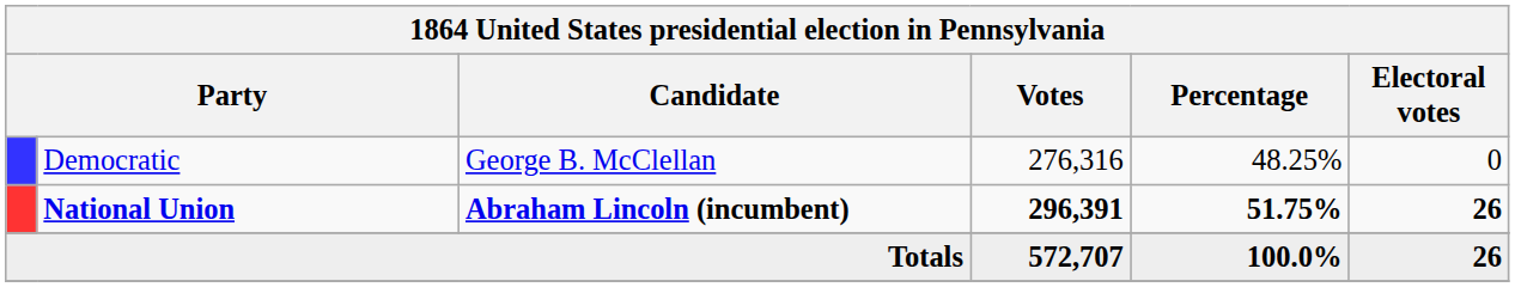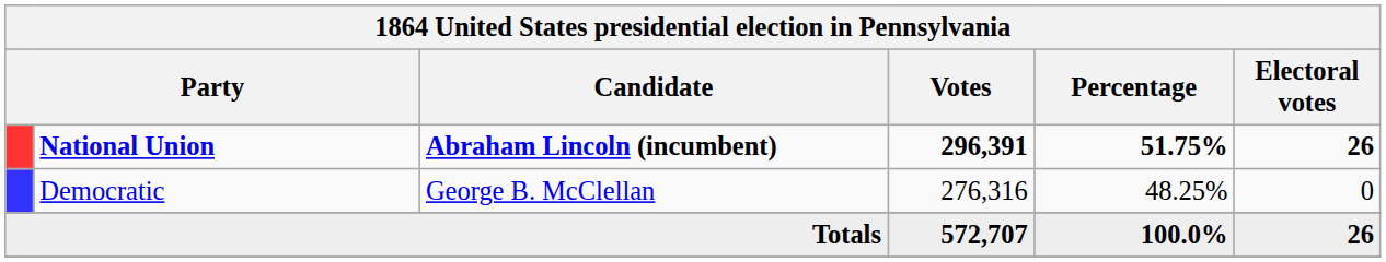rows swapped: National Union <-> Democratic
